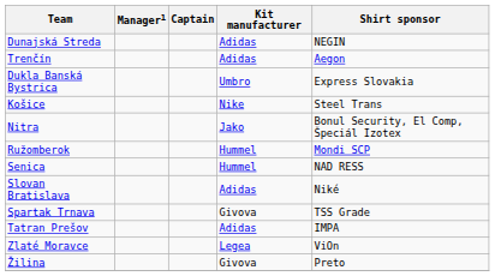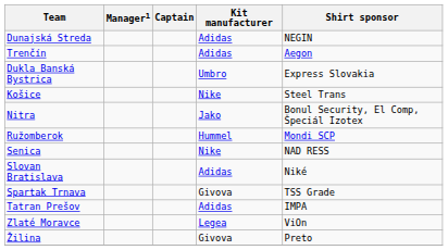Senica | Kit manufacturer: Hummel -> Nike
